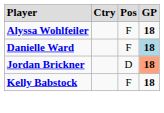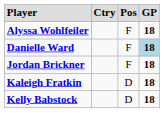Jordan Brickner | column 3: D -> F
Jordan Brickner | column 4: lightsalmon background -> no background
+ row: Kaleigh Fratkin | D | 18
Kelly Babstock | column 3: F -> D
